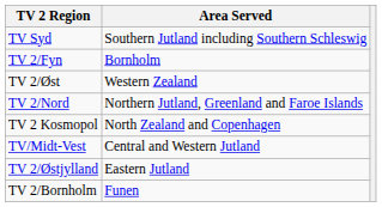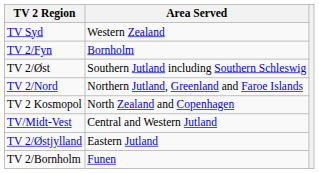TV Syd | Area Served: Southern Jutland including Southern Schleswig -> Western Zealand
TV 2/Øst | Area Served: Western Zealand -> Southern Jutland including Southern Schleswig
